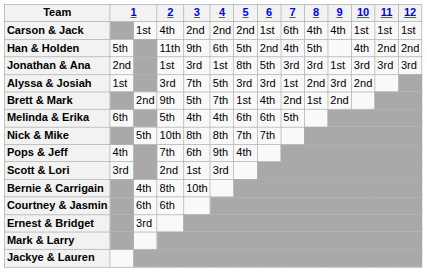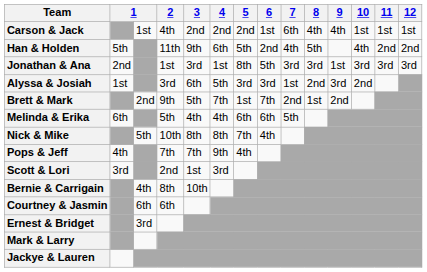Alyssa & Josiah | 3: 7th -> 6th
Brett & Mark | 6: 4th -> 7th
Nick & Mike | 6: 7th -> 4th
Pops & Jeff | 3: 6th -> 7th
